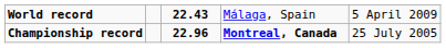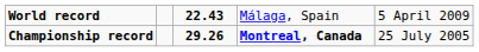Championship record | column 3: 22.96 -> 29.26
